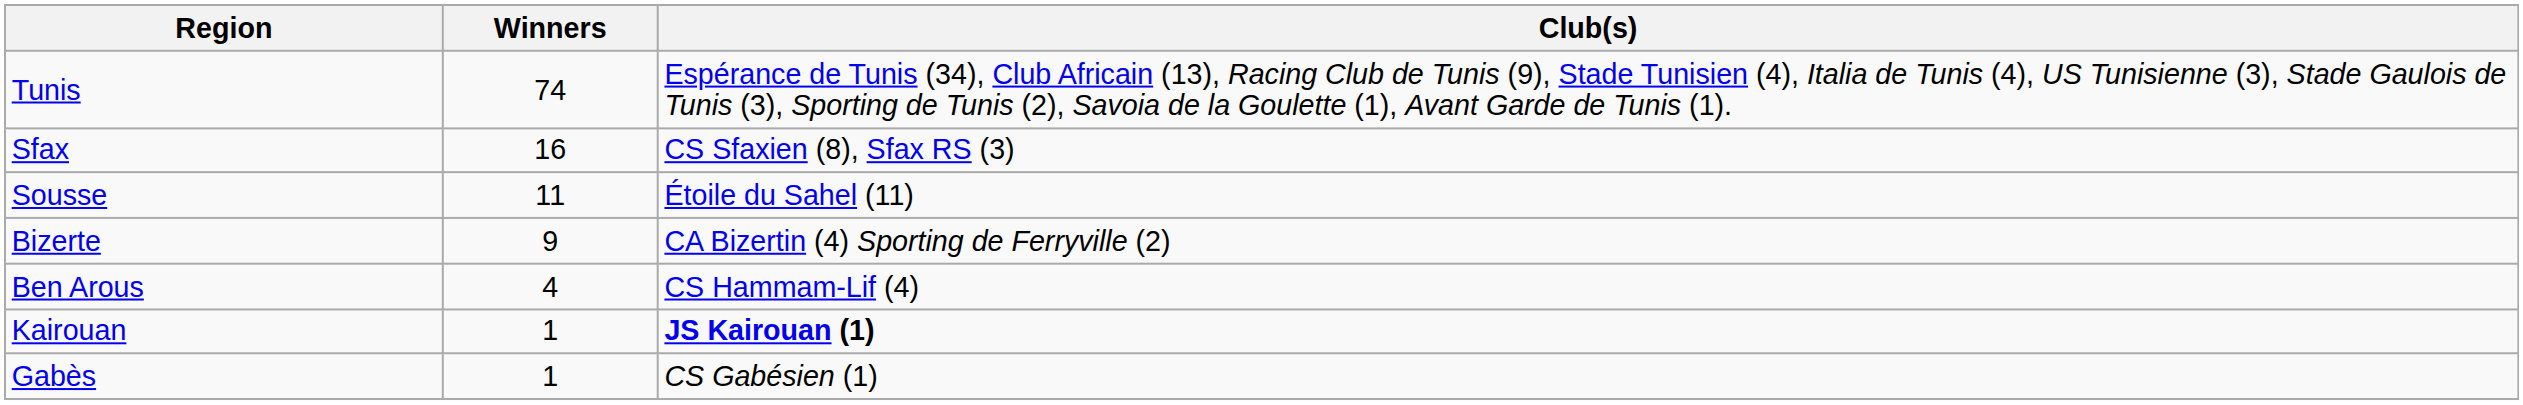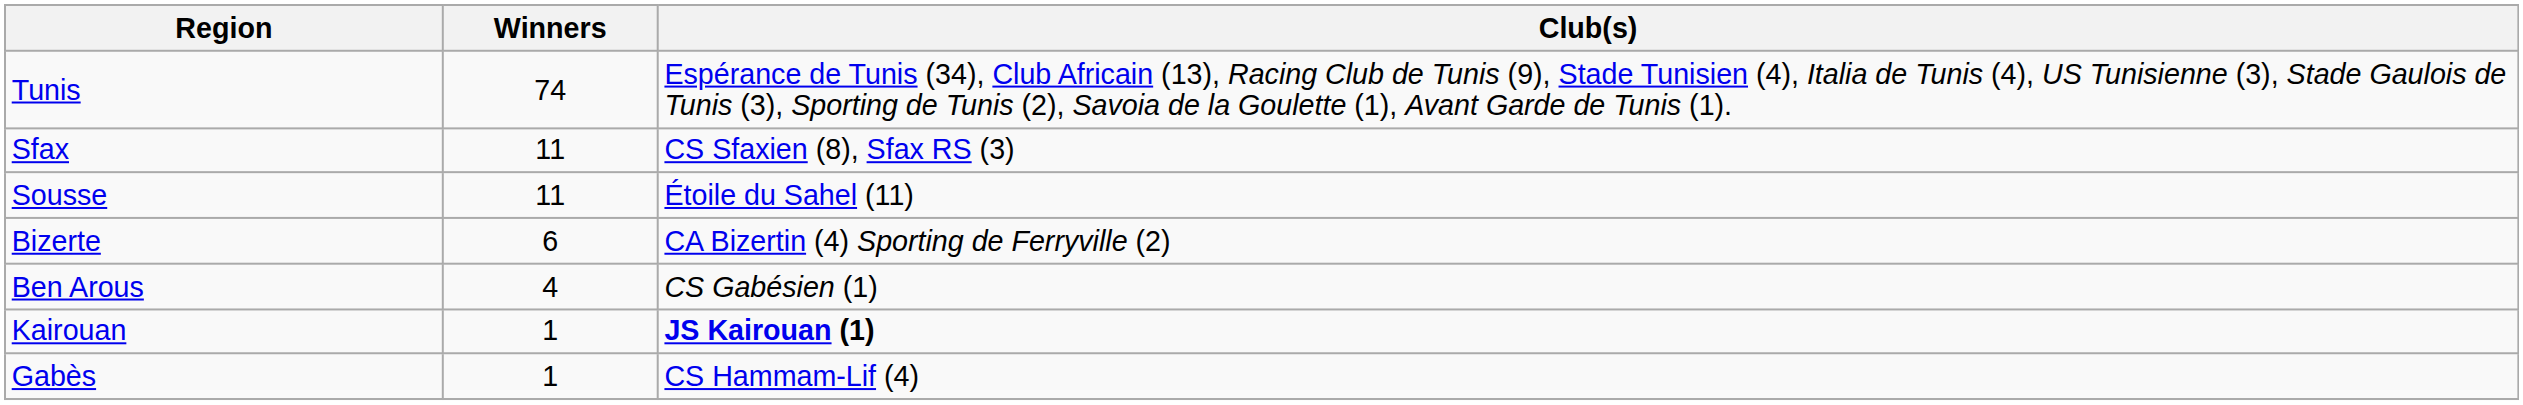Sfax | Winners: 16 -> 11
Bizerte | Winners: 9 -> 6
Ben Arous | Club(s): CS Hammam-Lif (4) -> CS Gabésien (1)
Gabès | Club(s): CS Gabésien (1) -> CS Hammam-Lif (4)
